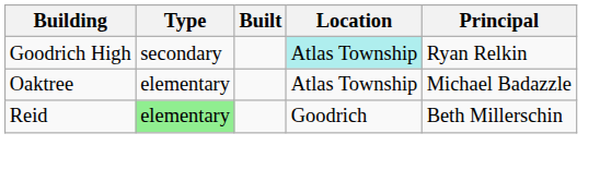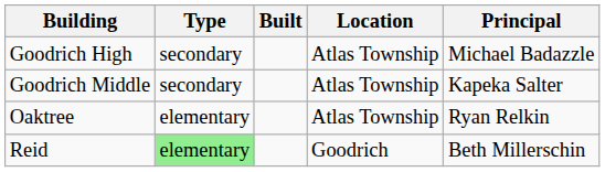Goodrich High | Location: paleturquoise background -> no background
Goodrich High | Principal: Ryan Relkin -> Michael Badazzle
+ row: Goodrich Middle | secondary | Atlas Township | Kapeka Salter
Oaktree | Principal: Michael Badazzle -> Ryan Relkin
